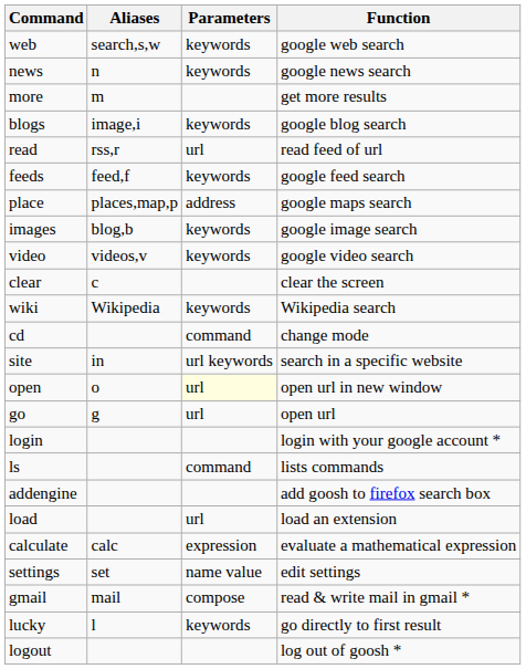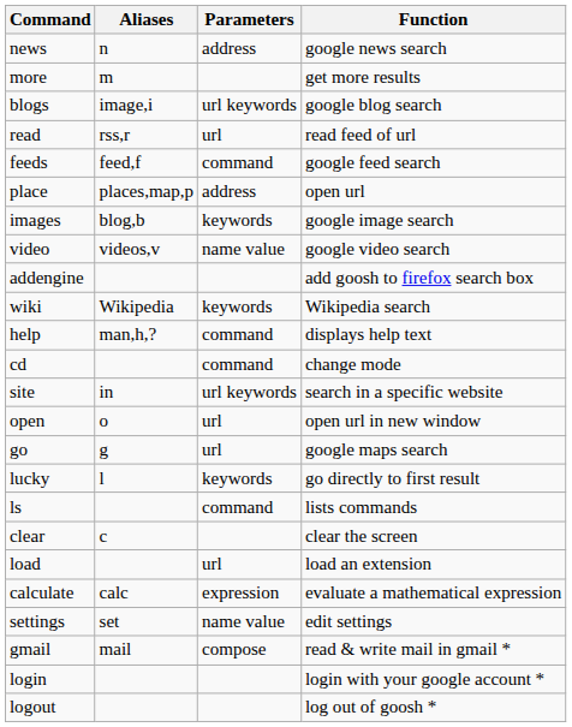- row: web | search,s,w | keywords | google web search
news | Parameters: keywords -> address
blogs | Parameters: keywords -> url keywords
feeds | Parameters: keywords -> command
place | Function: google maps search -> open url
video | Parameters: keywords -> name value
rows swapped: clear <-> addengine
+ row: help | man,h,? | command | displays help text
open | Parameters: lightyellow background -> no background
go | Function: open url -> google maps search
rows swapped: lucky <-> login
